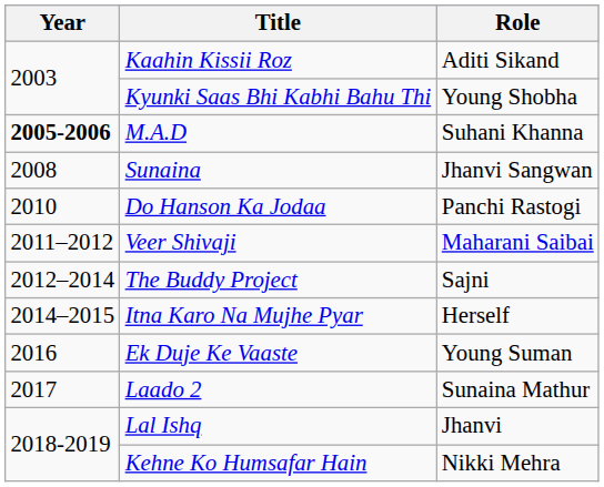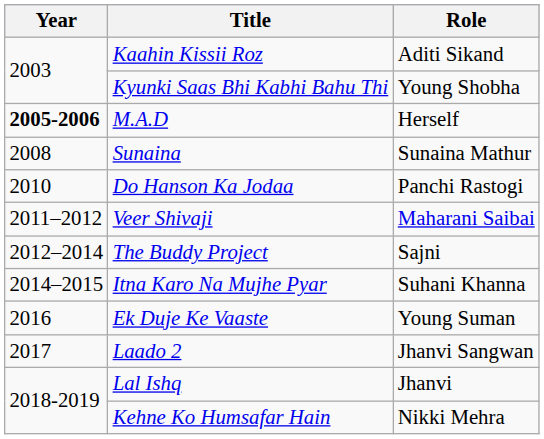M.A.D | Role: Suhani Khanna -> Herself
Sunaina | Role: Jhanvi Sangwan -> Sunaina Mathur
Itna Karo Na Mujhe Pyar | Role: Herself -> Suhani Khanna
Laado 2 | Role: Sunaina Mathur -> Jhanvi Sangwan
